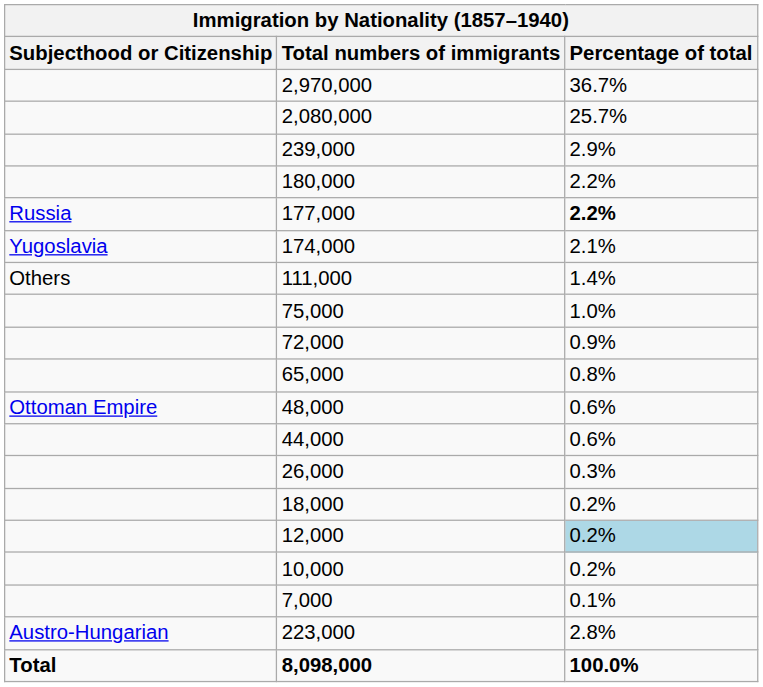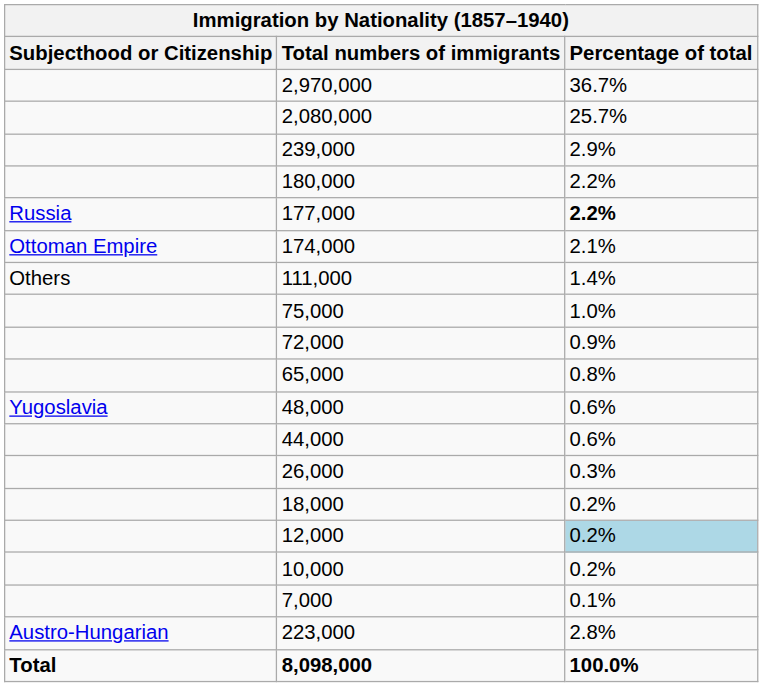174,000 | Subjecthood or Citizenship: Yugoslavia -> Ottoman Empire
48,000 | Subjecthood or Citizenship: Ottoman Empire -> Yugoslavia
